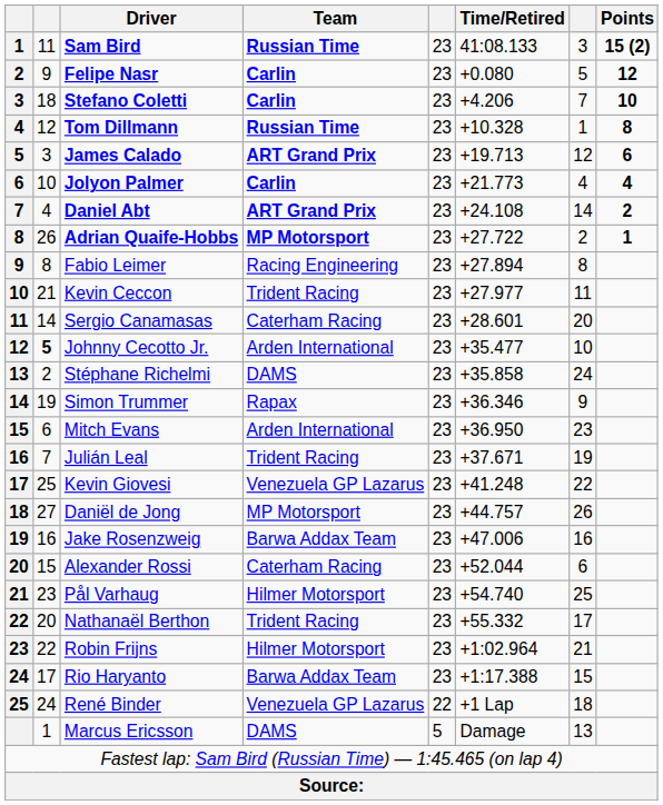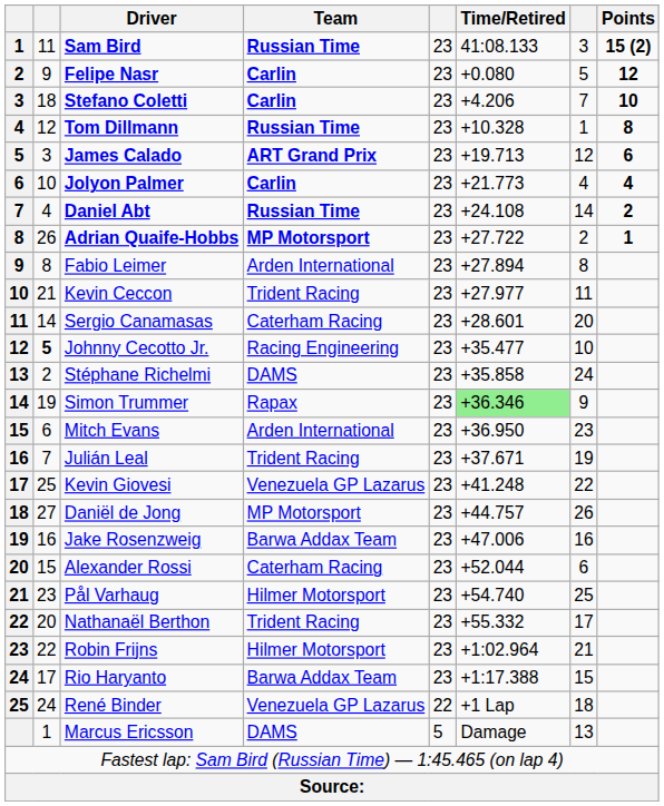Daniel Abt | Team: ART Grand Prix -> Russian Time
Fabio Leimer | Team: Racing Engineering -> Arden International
Johnny Cecotto Jr. | Team: Arden International -> Racing Engineering
Simon Trummer | Time/Retired: no background -> lightgreen background
